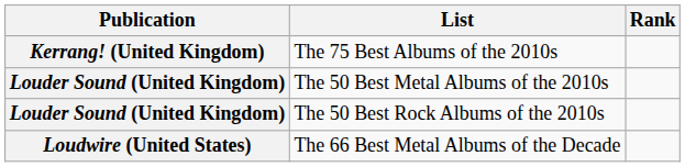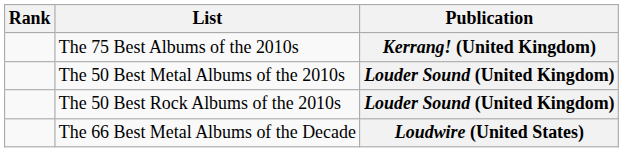columns swapped: Publication <-> Rank
